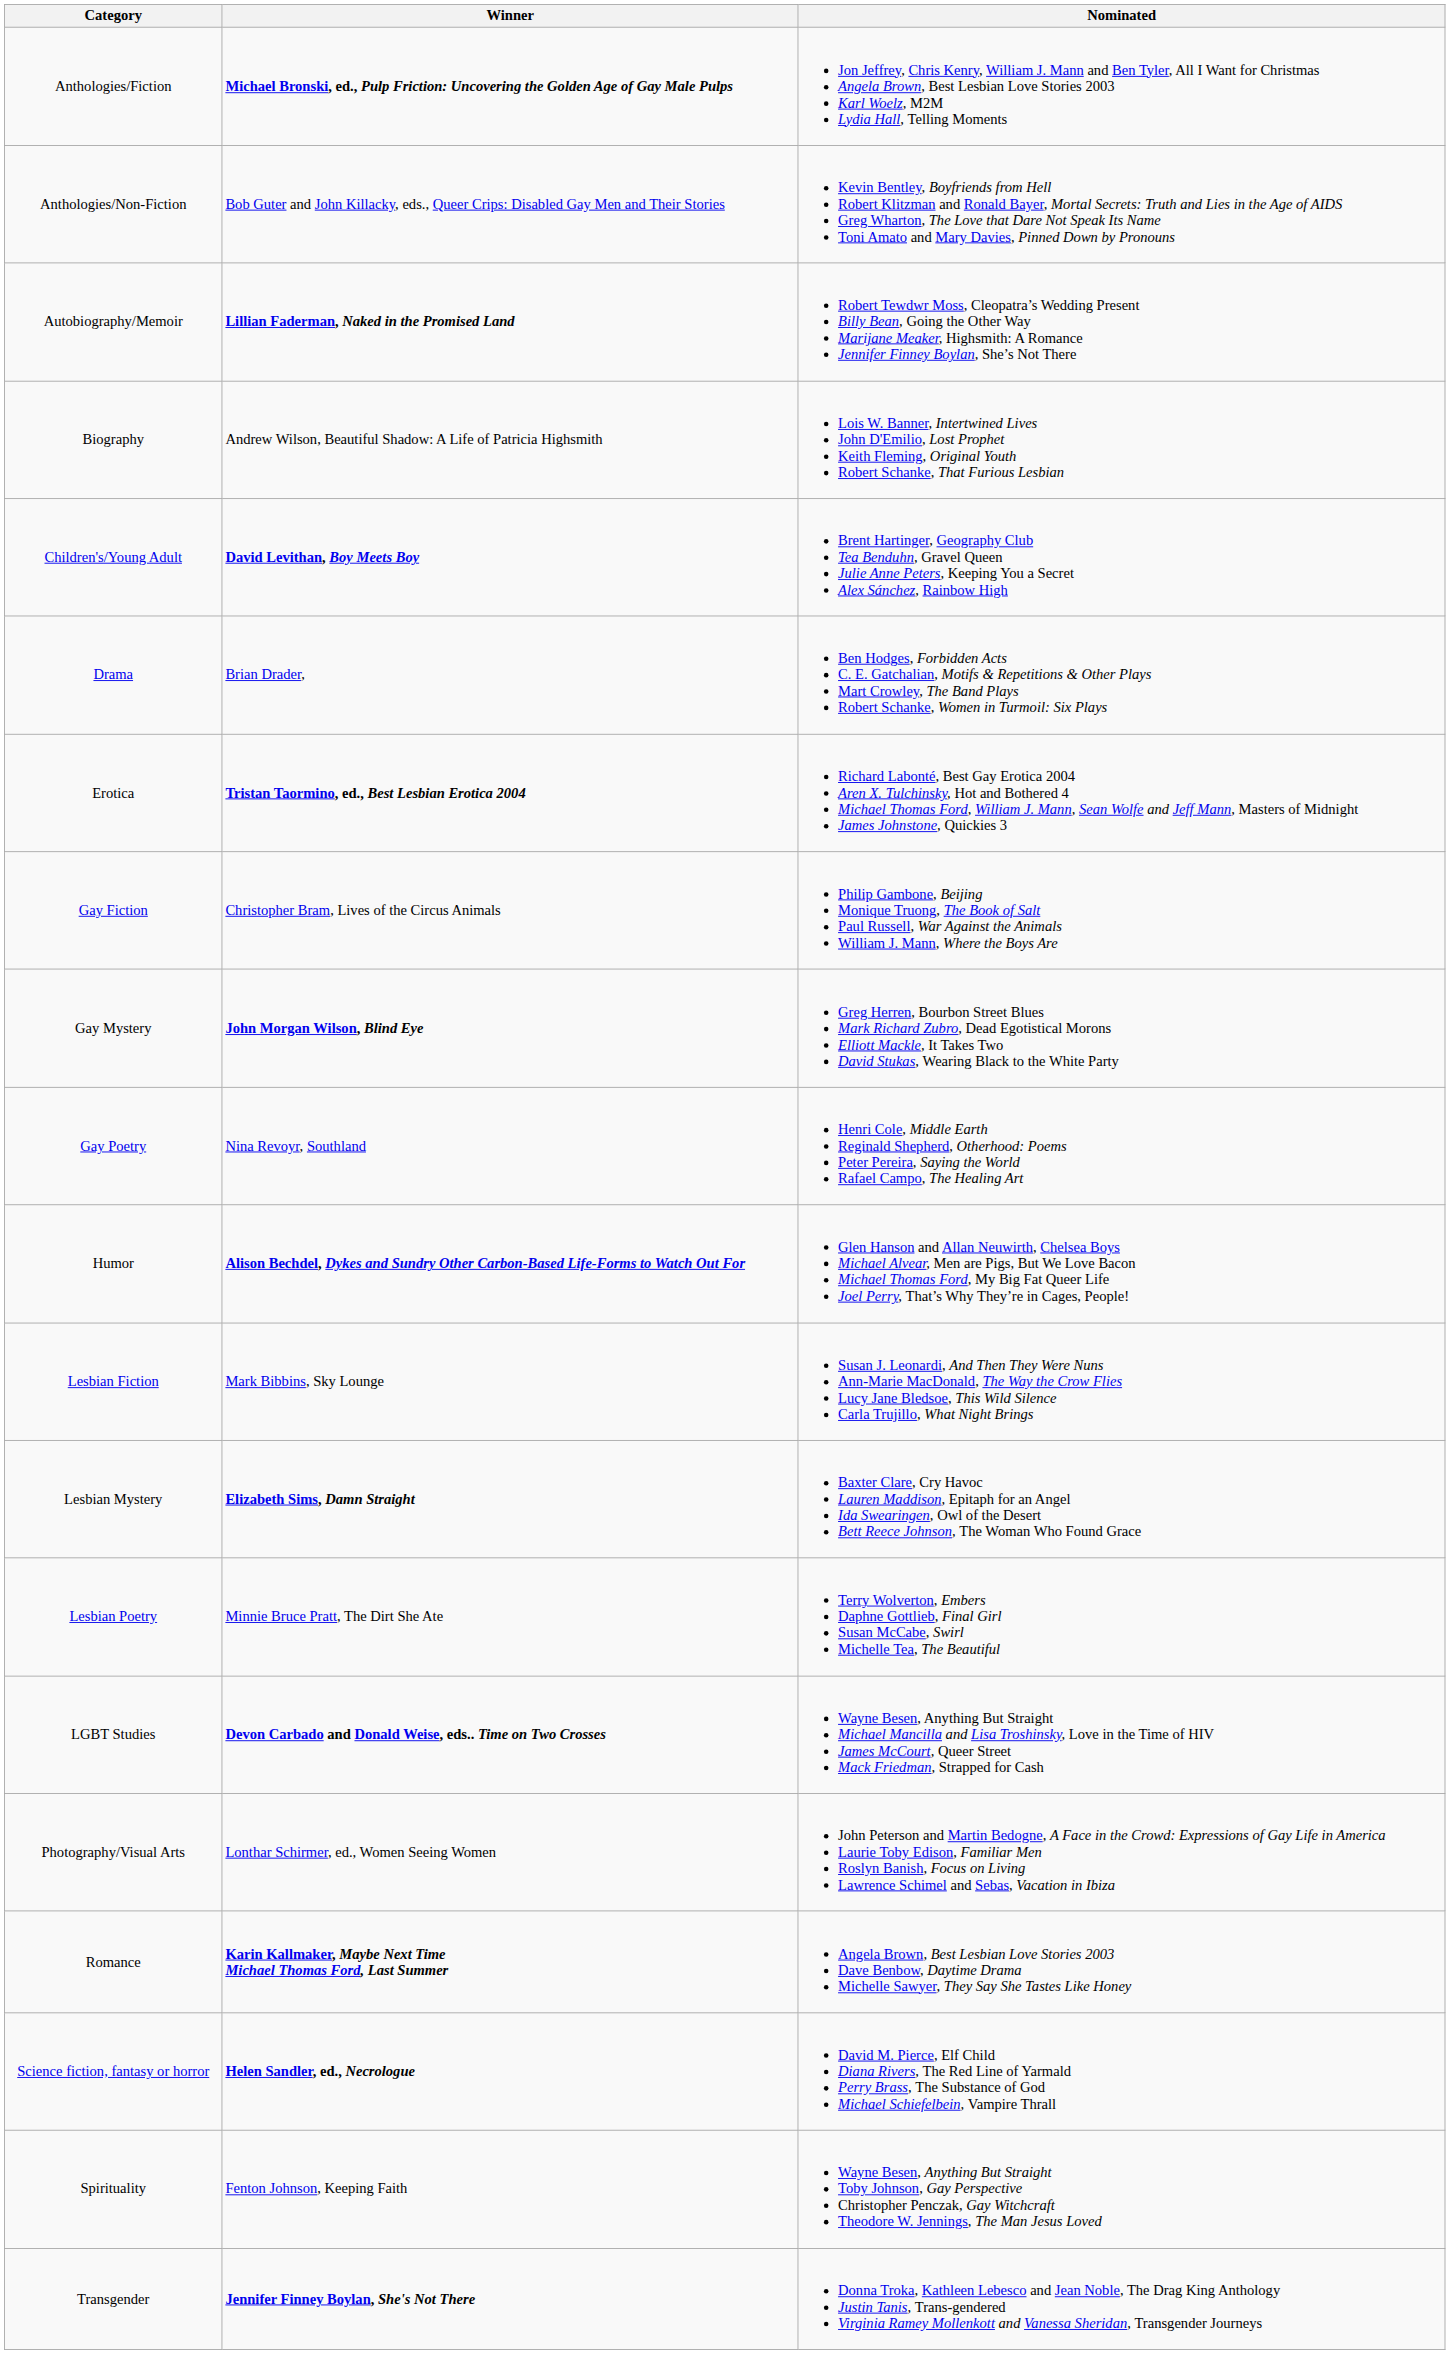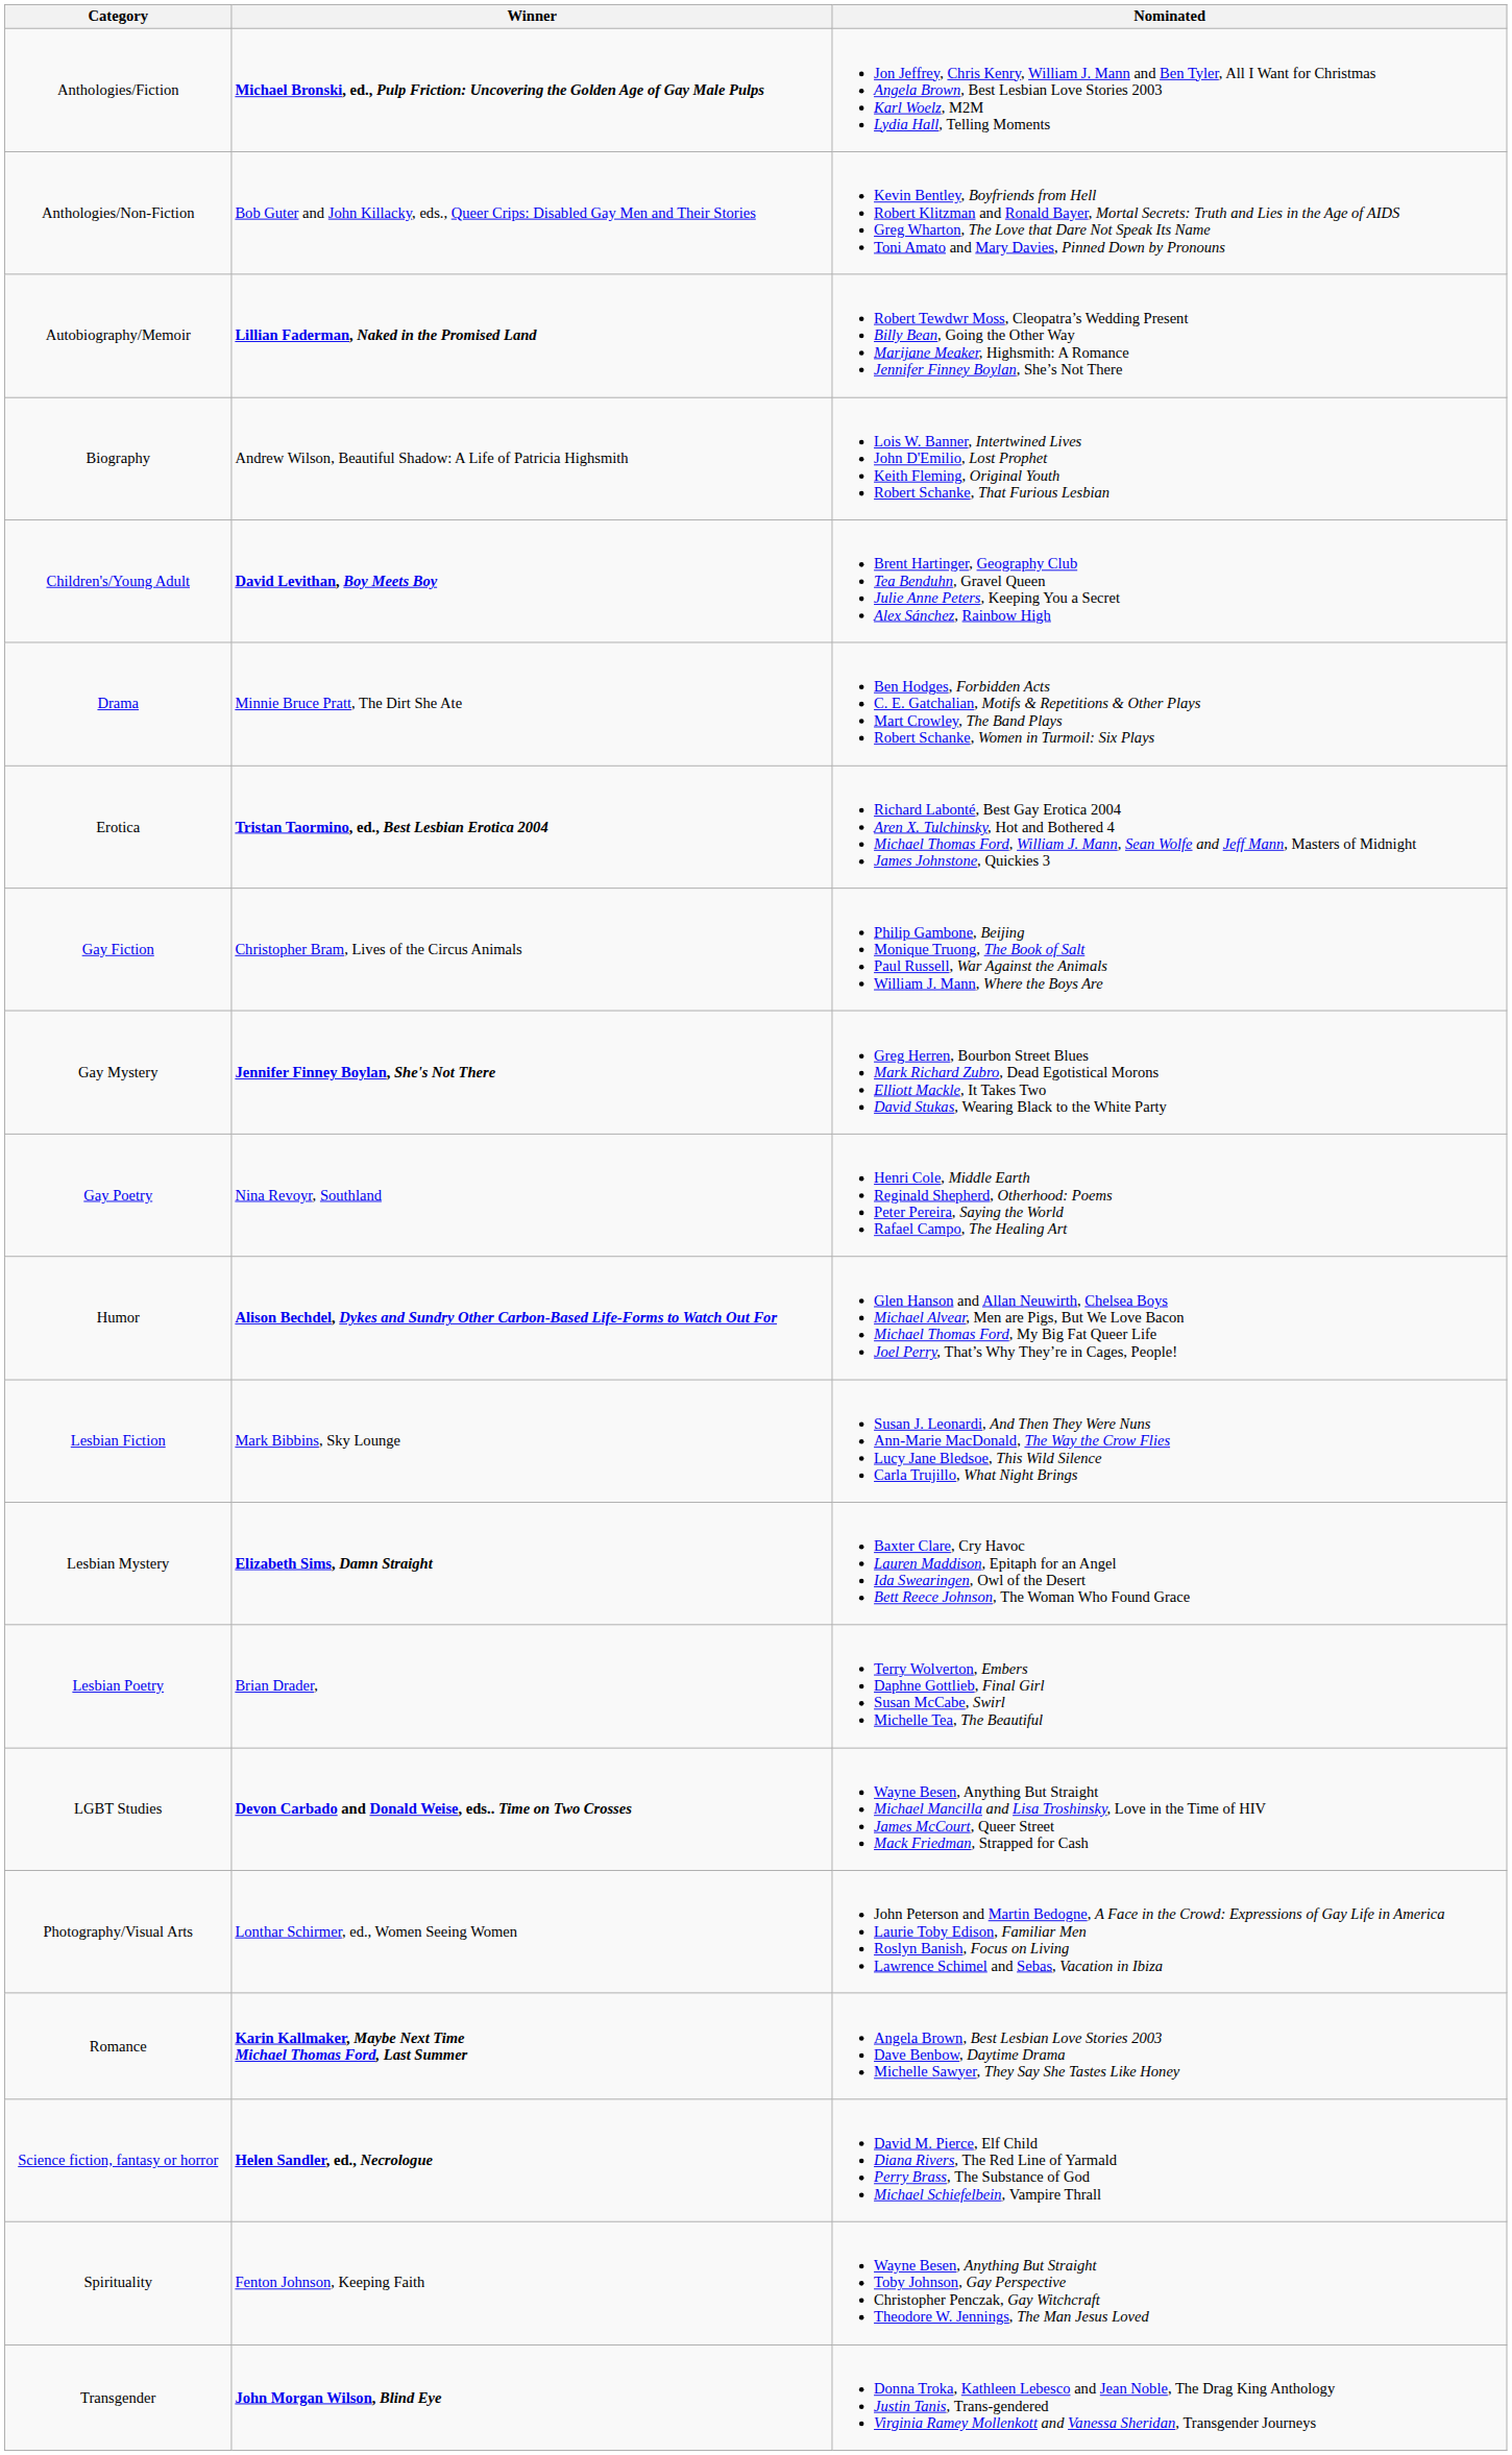Drama | Winner: Brian Drader, -> Minnie Bruce Pratt, The Dirt She Ate
Gay Mystery | Winner: John Morgan Wilson, Blind Eye -> Jennifer Finney Boylan, She's Not There
Lesbian Poetry | Winner: Minnie Bruce Pratt, The Dirt She Ate -> Brian Drader,
Transgender | Winner: Jennifer Finney Boylan, She's Not There -> John Morgan Wilson, Blind Eye
